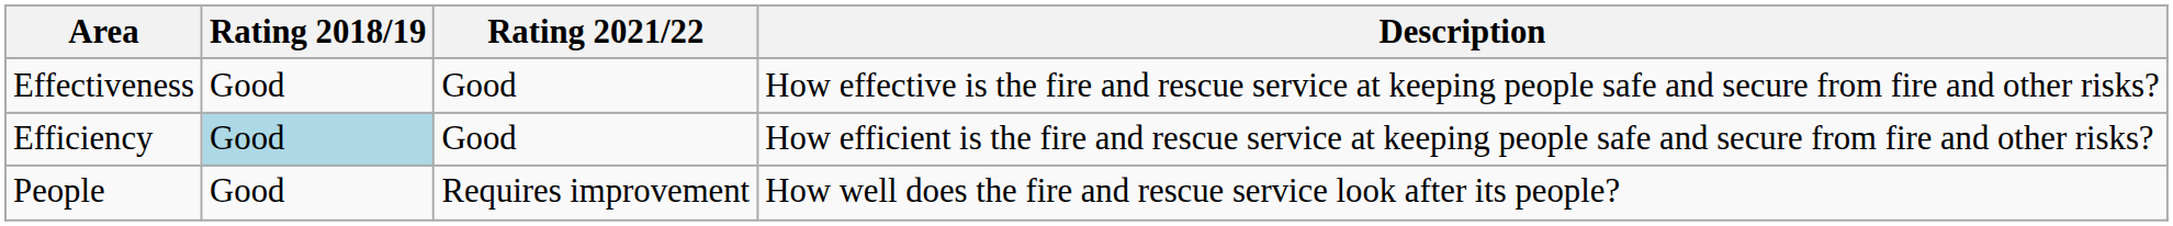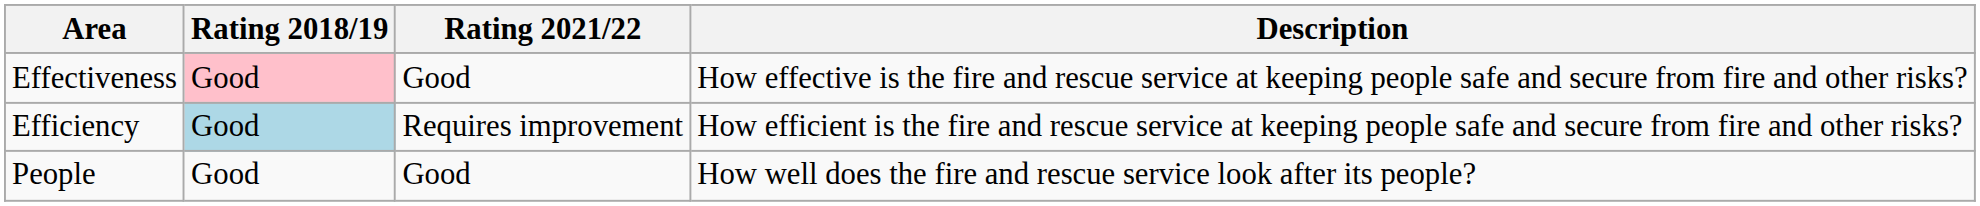Effectiveness | Rating 2018/19: no background -> pink background
Efficiency | Rating 2021/22: Good -> Requires improvement
People | Rating 2021/22: Requires improvement -> Good
